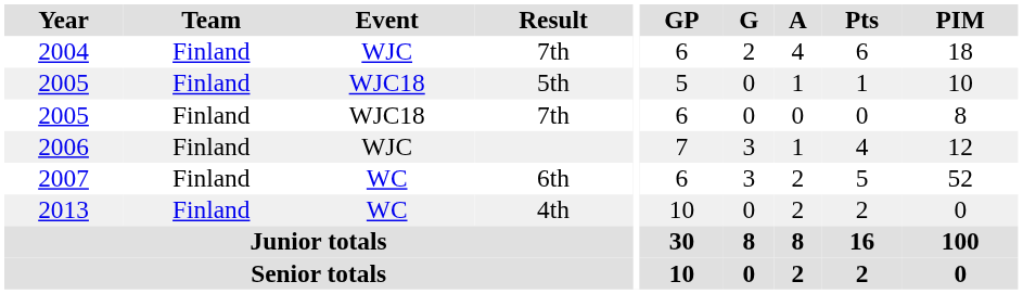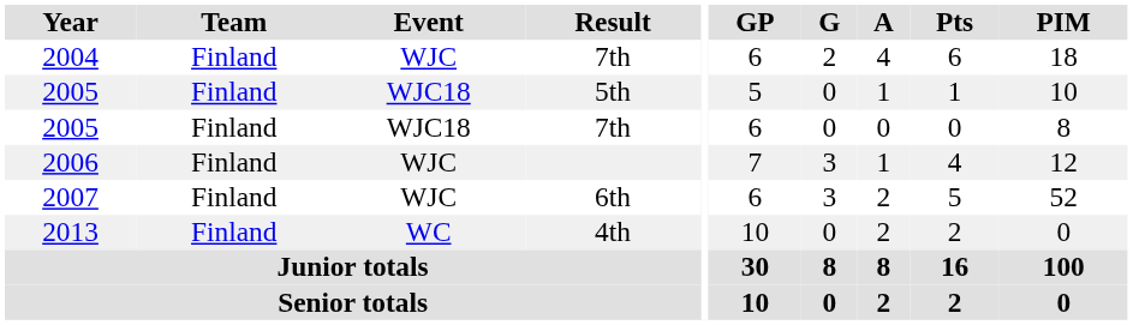2007 | Event: WC -> WJC
